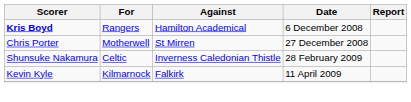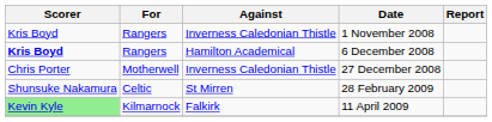+ row: Kris Boyd | Rangers | Inverness Caledonian Thistle | 1 November 2008
27 December 2008 | Against: St Mirren -> Inverness Caledonian Thistle
28 February 2009 | Against: Inverness Caledonian Thistle -> St Mirren
11 April 2009 | Scorer: no background -> lightgreen background
